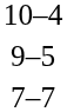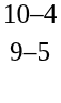- row: 7–7
